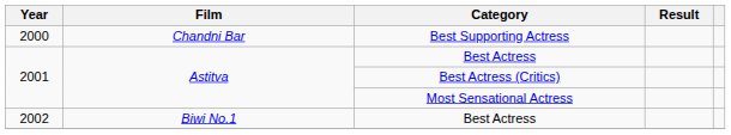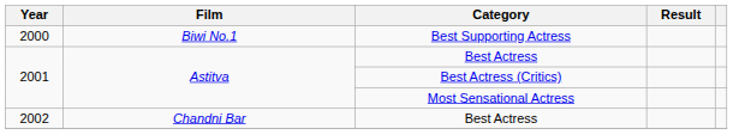Best Supporting Actress | Film: Chandni Bar -> Biwi No.1
2002 / Best Actress | Film: Biwi No.1 -> Chandni Bar
